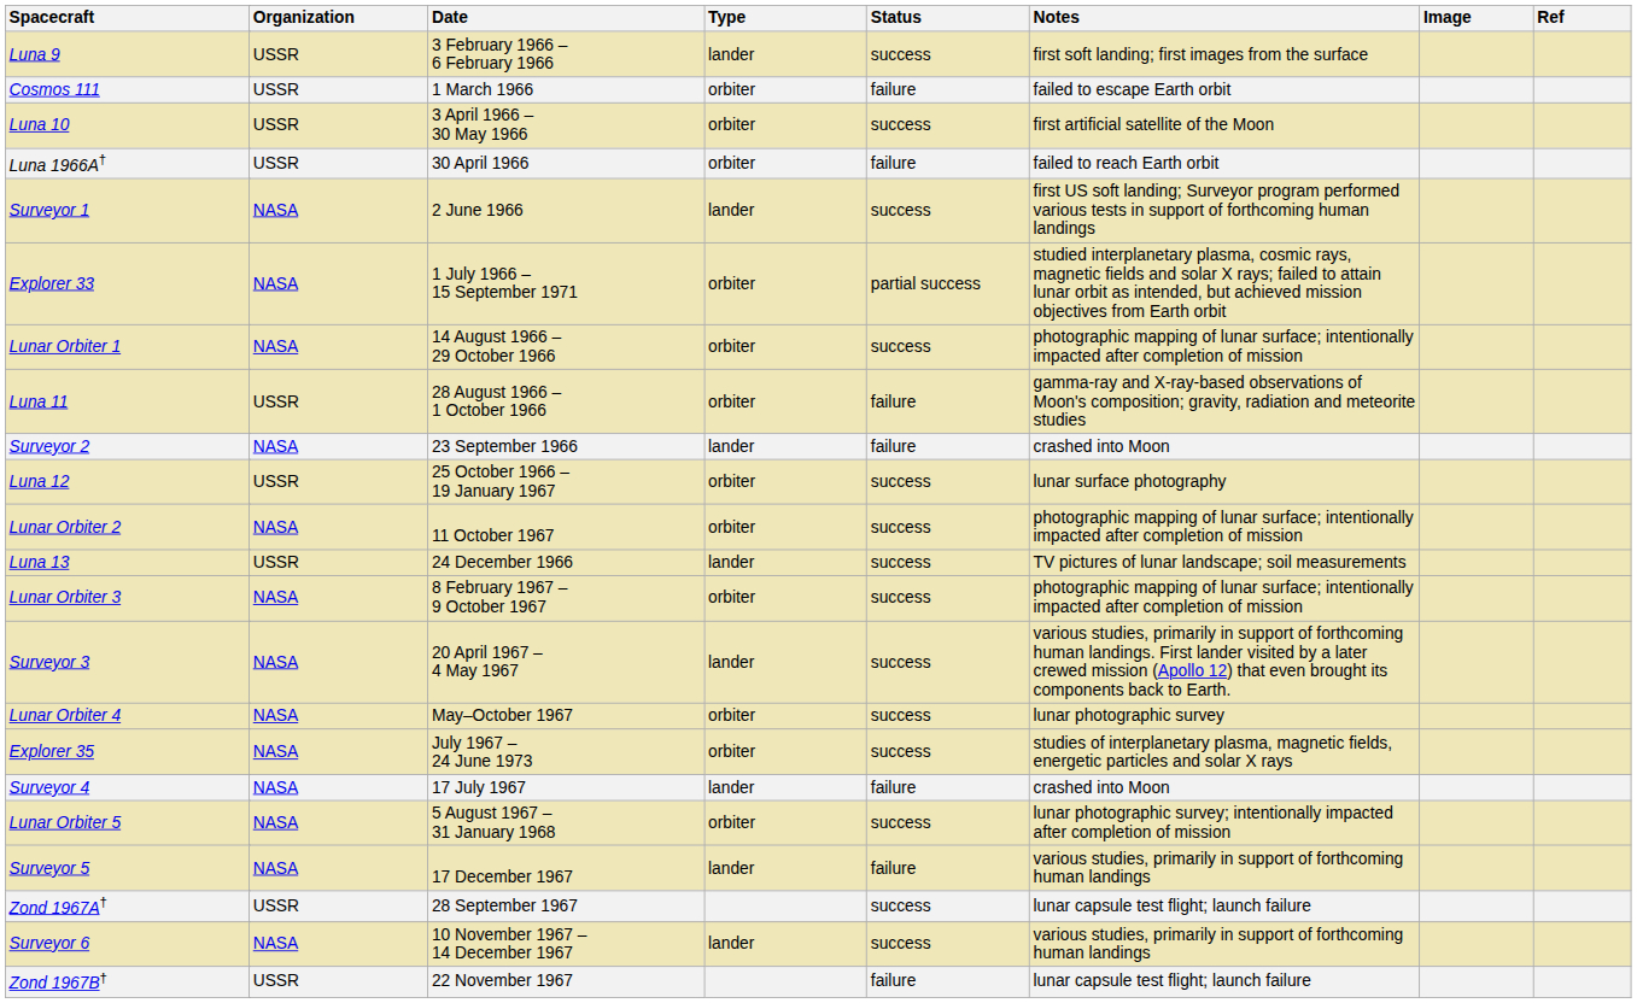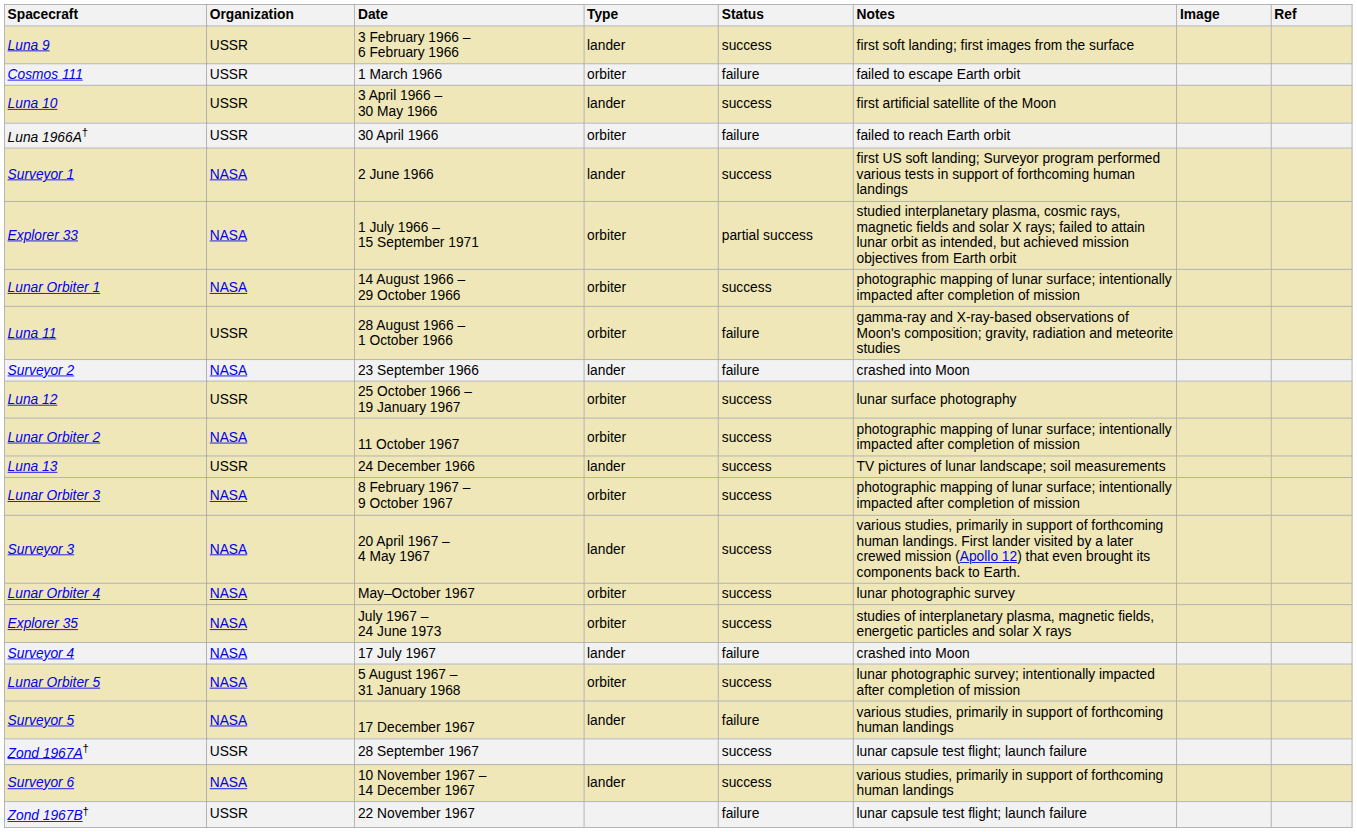Luna 10 | Type: orbiter -> lander
